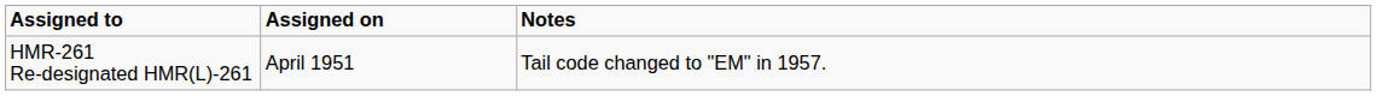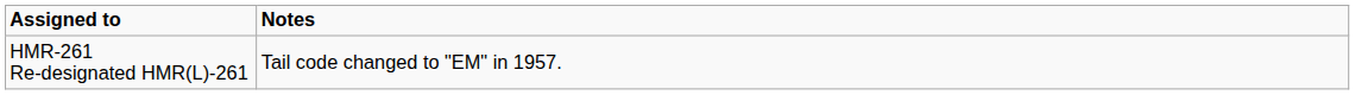- column: Assigned on | April 1951
